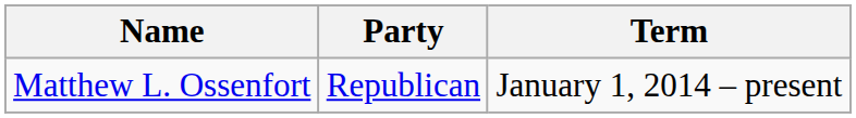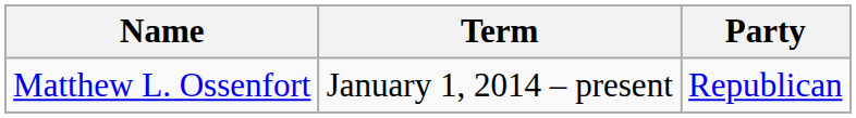columns swapped: Party <-> Term
